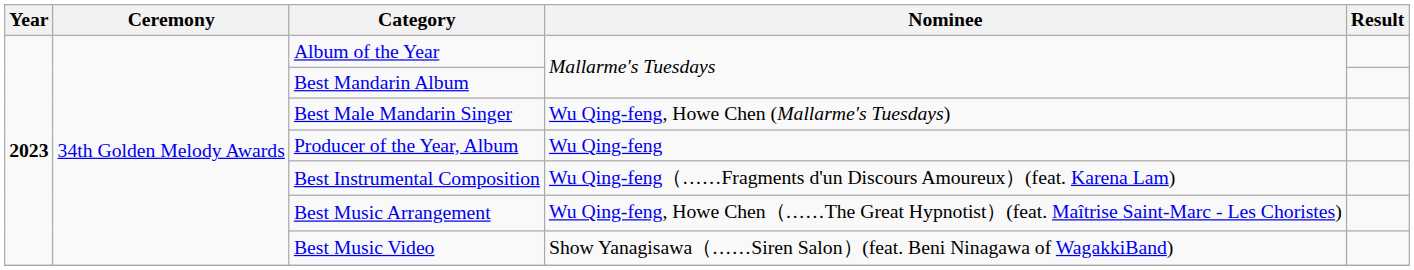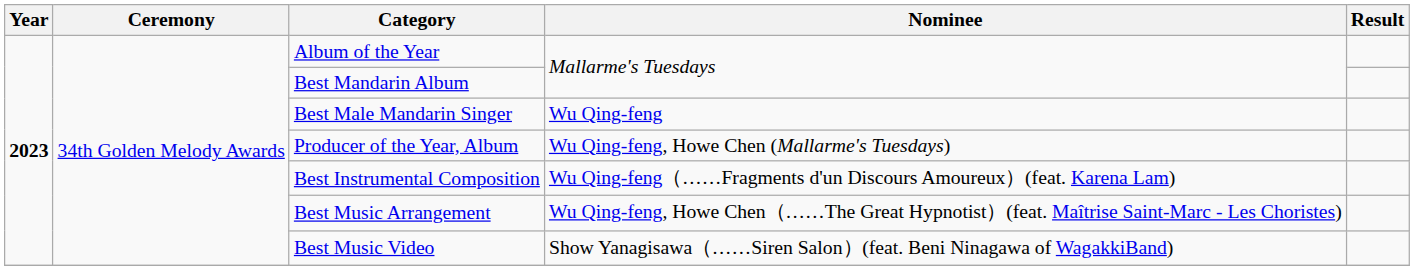Best Male Mandarin Singer | Nominee: Wu Qing-feng, Howe Chen (Mallarme's Tuesdays) -> Wu Qing-feng
Producer of the Year, Album | Nominee: Wu Qing-feng -> Wu Qing-feng, Howe Chen (Mallarme's Tuesdays)
